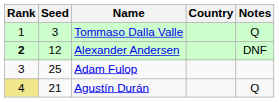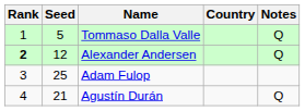Tommaso Dalla Valle | Seed: 3 -> 5
Alexander Andersen | Notes: DNF -> Q
Agustín Durán | Rank: khaki background -> no background
